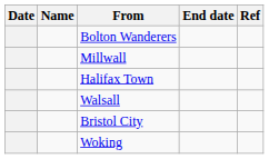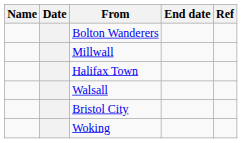columns swapped: Date <-> Name
